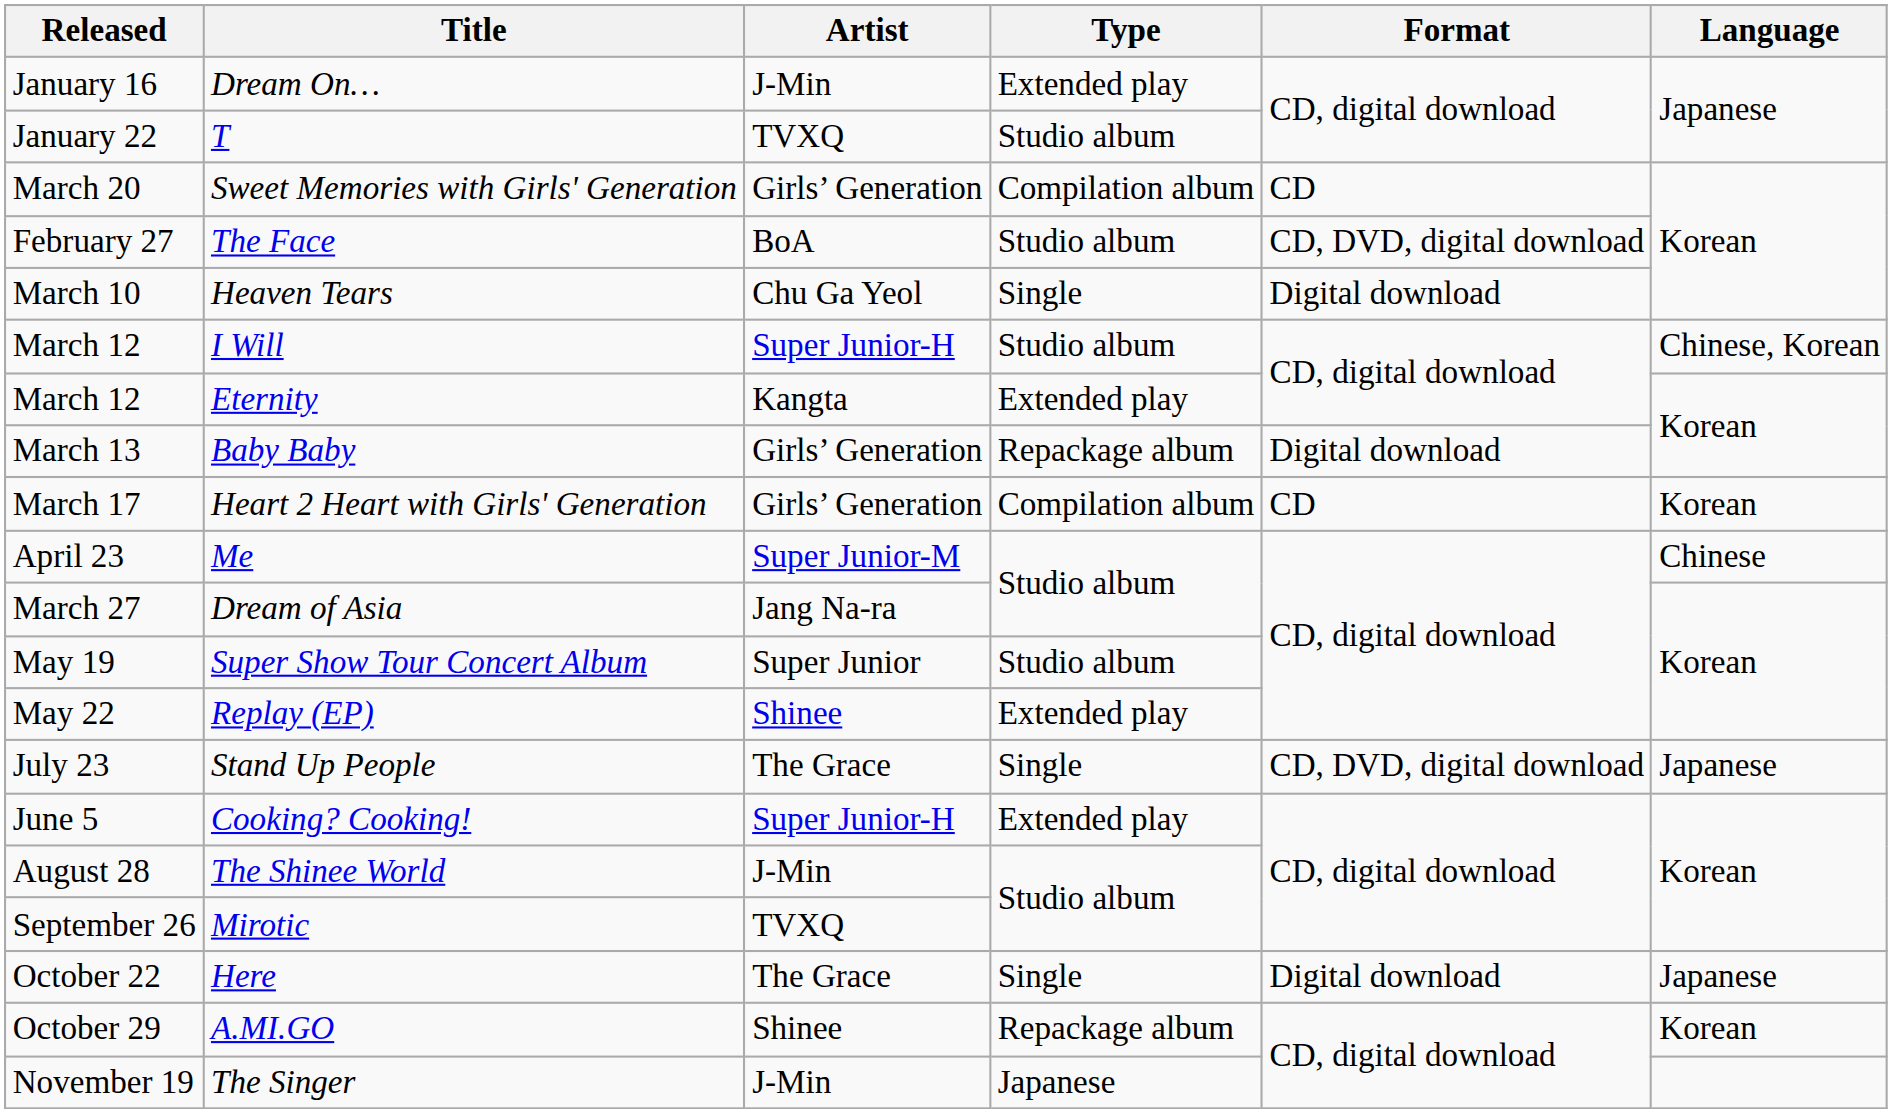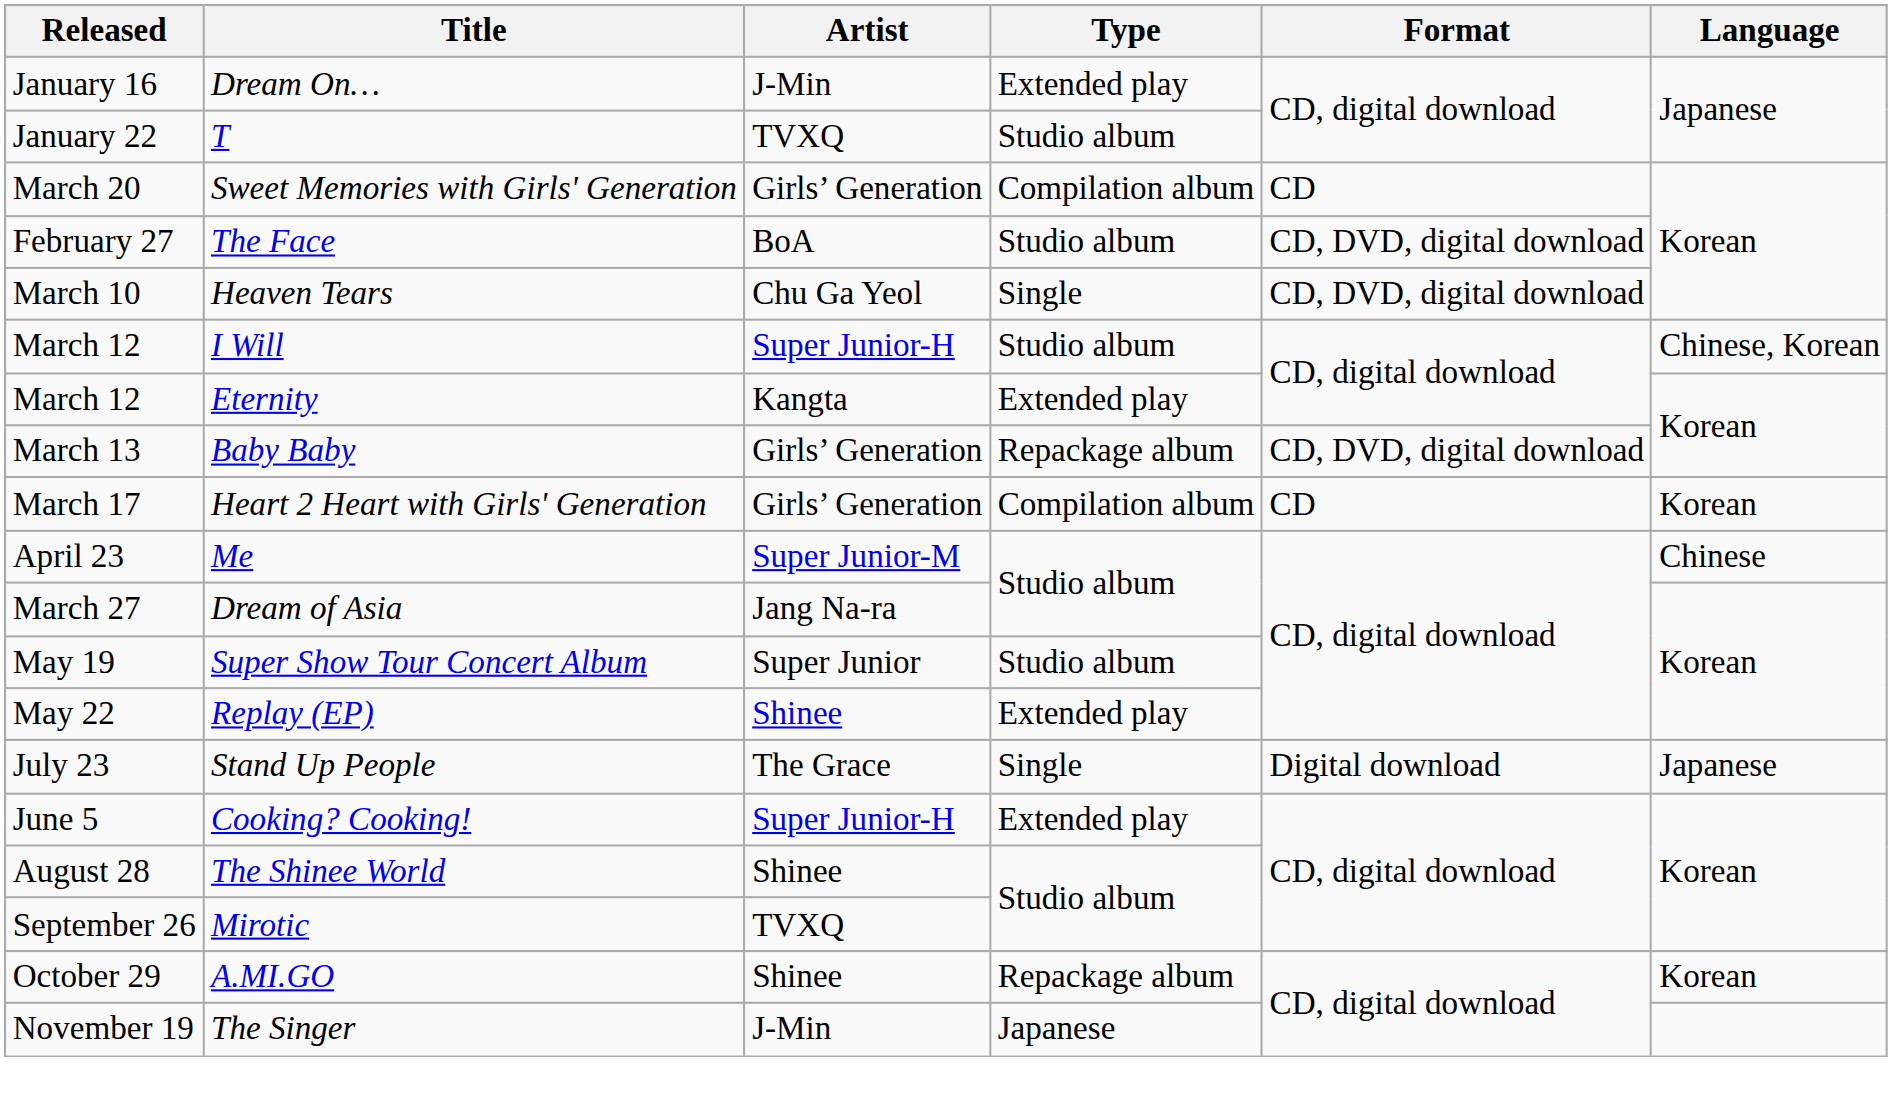Heaven Tears | Format: Digital download -> CD, DVD, digital download
Baby Baby | Format: Digital download -> CD, DVD, digital download
Stand Up People | Format: CD, DVD, digital download -> Digital download
The Shinee World | Artist: J-Min -> Shinee
- row: October 22 | Here | The Grace | Single | Digital download | Japanese
